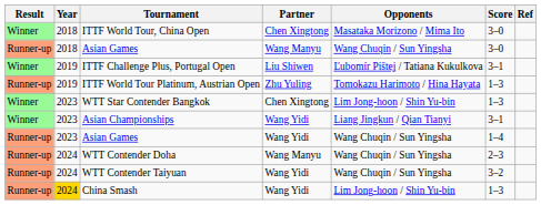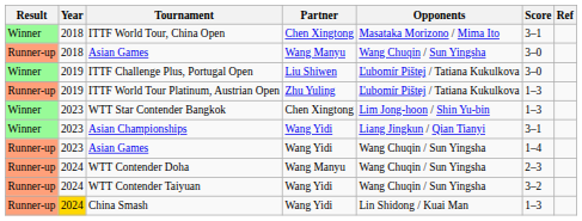ITTF World Tour, China Open | Score: 3–0 -> 3–1
ITTF Challenge Plus, Portugal Open | Score: 3–1 -> 3–0
ITTF World Tour Platinum, Austrian Open | Opponents: Tomokazu Harimoto / Hina Hayata -> Ľubomír Pištej / Tatiana Kukulkova
China Smash | Opponents: Lim Jong-hoon / Shin Yu-bin -> Lin Shidong / Kuai Man
